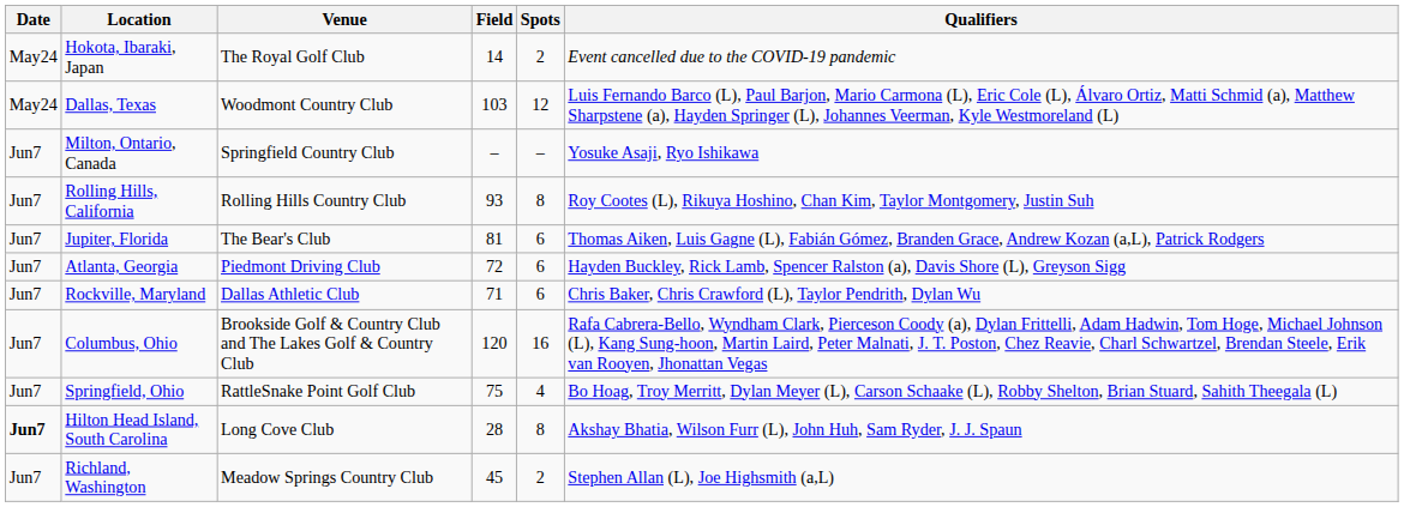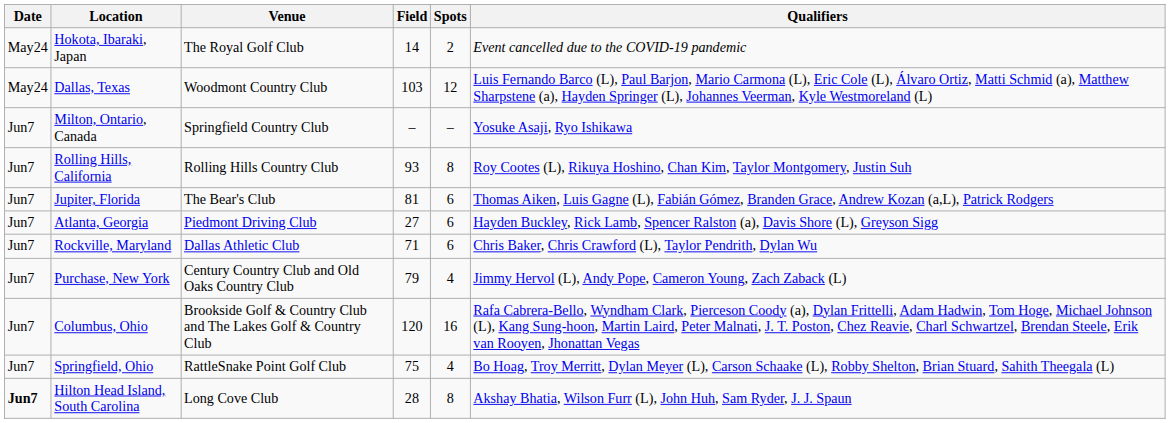Atlanta, Georgia | Field: 72 -> 27
+ row: Jun7 | Purchase, New York | Century Country Club and Old Oaks Country Club | 79 | 4 | Jimmy Hervol (L), Andy Pope, Cameron Young, Zach Zaback (L)
- row: Jun7 | Richland, Washington | Meadow Springs Country Club | 45 | 2 | Stephen Allan (L), Joe Highsmith (a,L)
